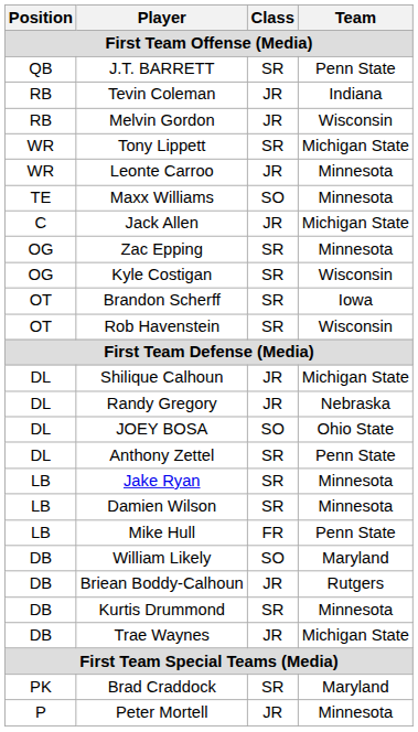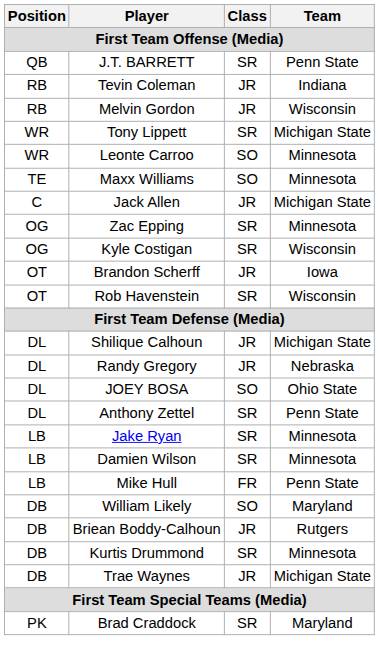Leonte Carroo | Class: JR -> SO
Brandon Scherff | Class: SR -> JR
- row: P | Peter Mortell | JR | Minnesota
